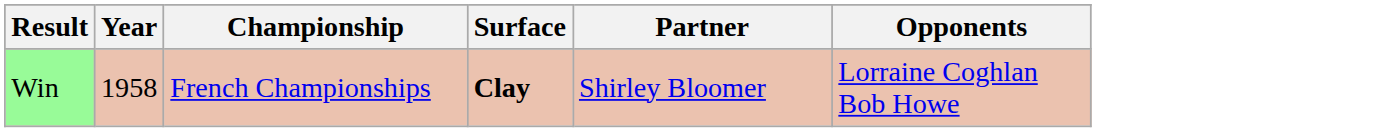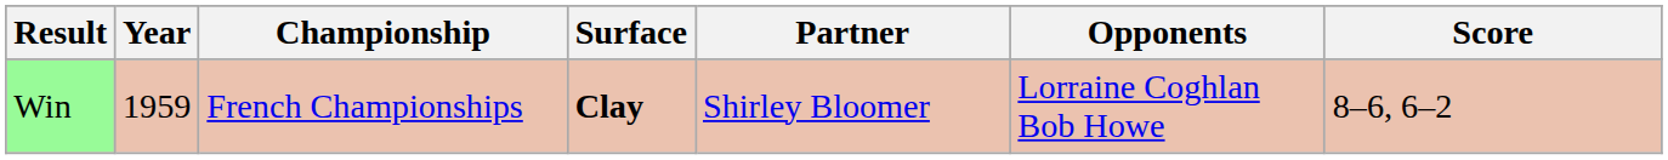+ column: Score | 8–6, 6–2
Win | Year: 1958 -> 1959
